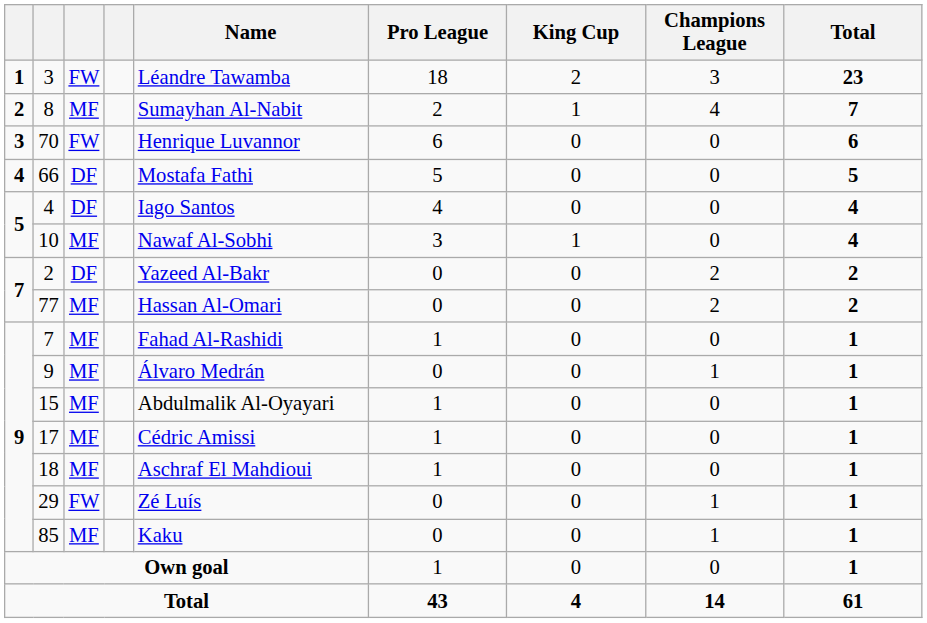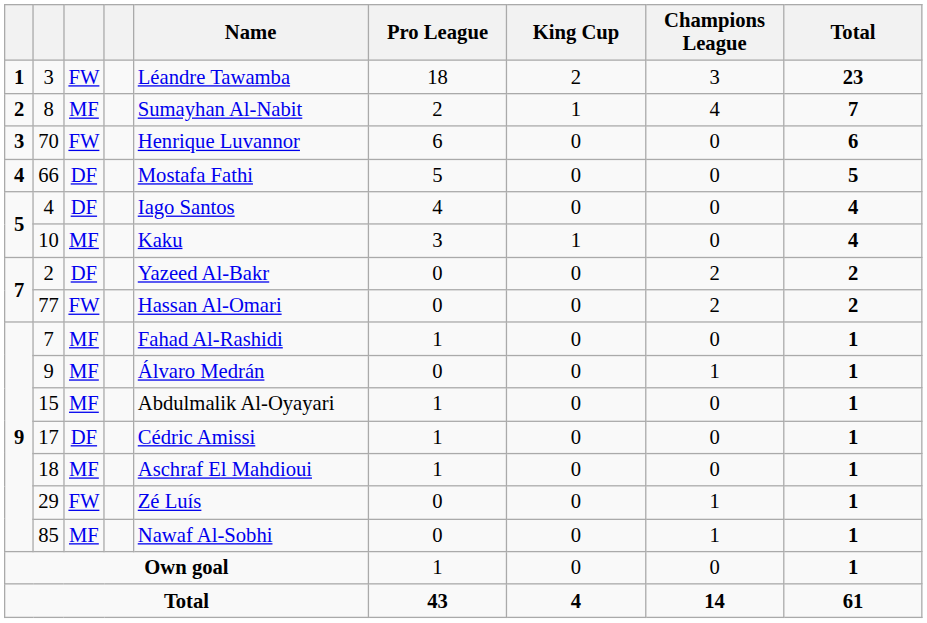10 | Name: Nawaf Al-Sobhi -> Kaku
77 | column 3: MF -> FW
17 | column 3: MF -> DF
85 | Name: Kaku -> Nawaf Al-Sobhi
